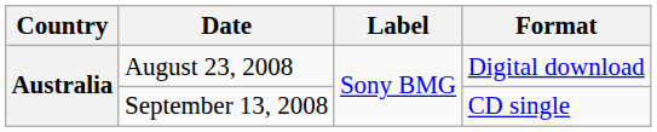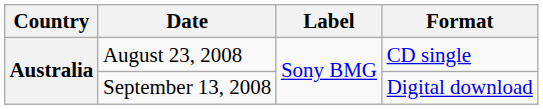August 23, 2008 | Format: Digital download -> CD single
September 13, 2008 | Format: CD single -> Digital download
